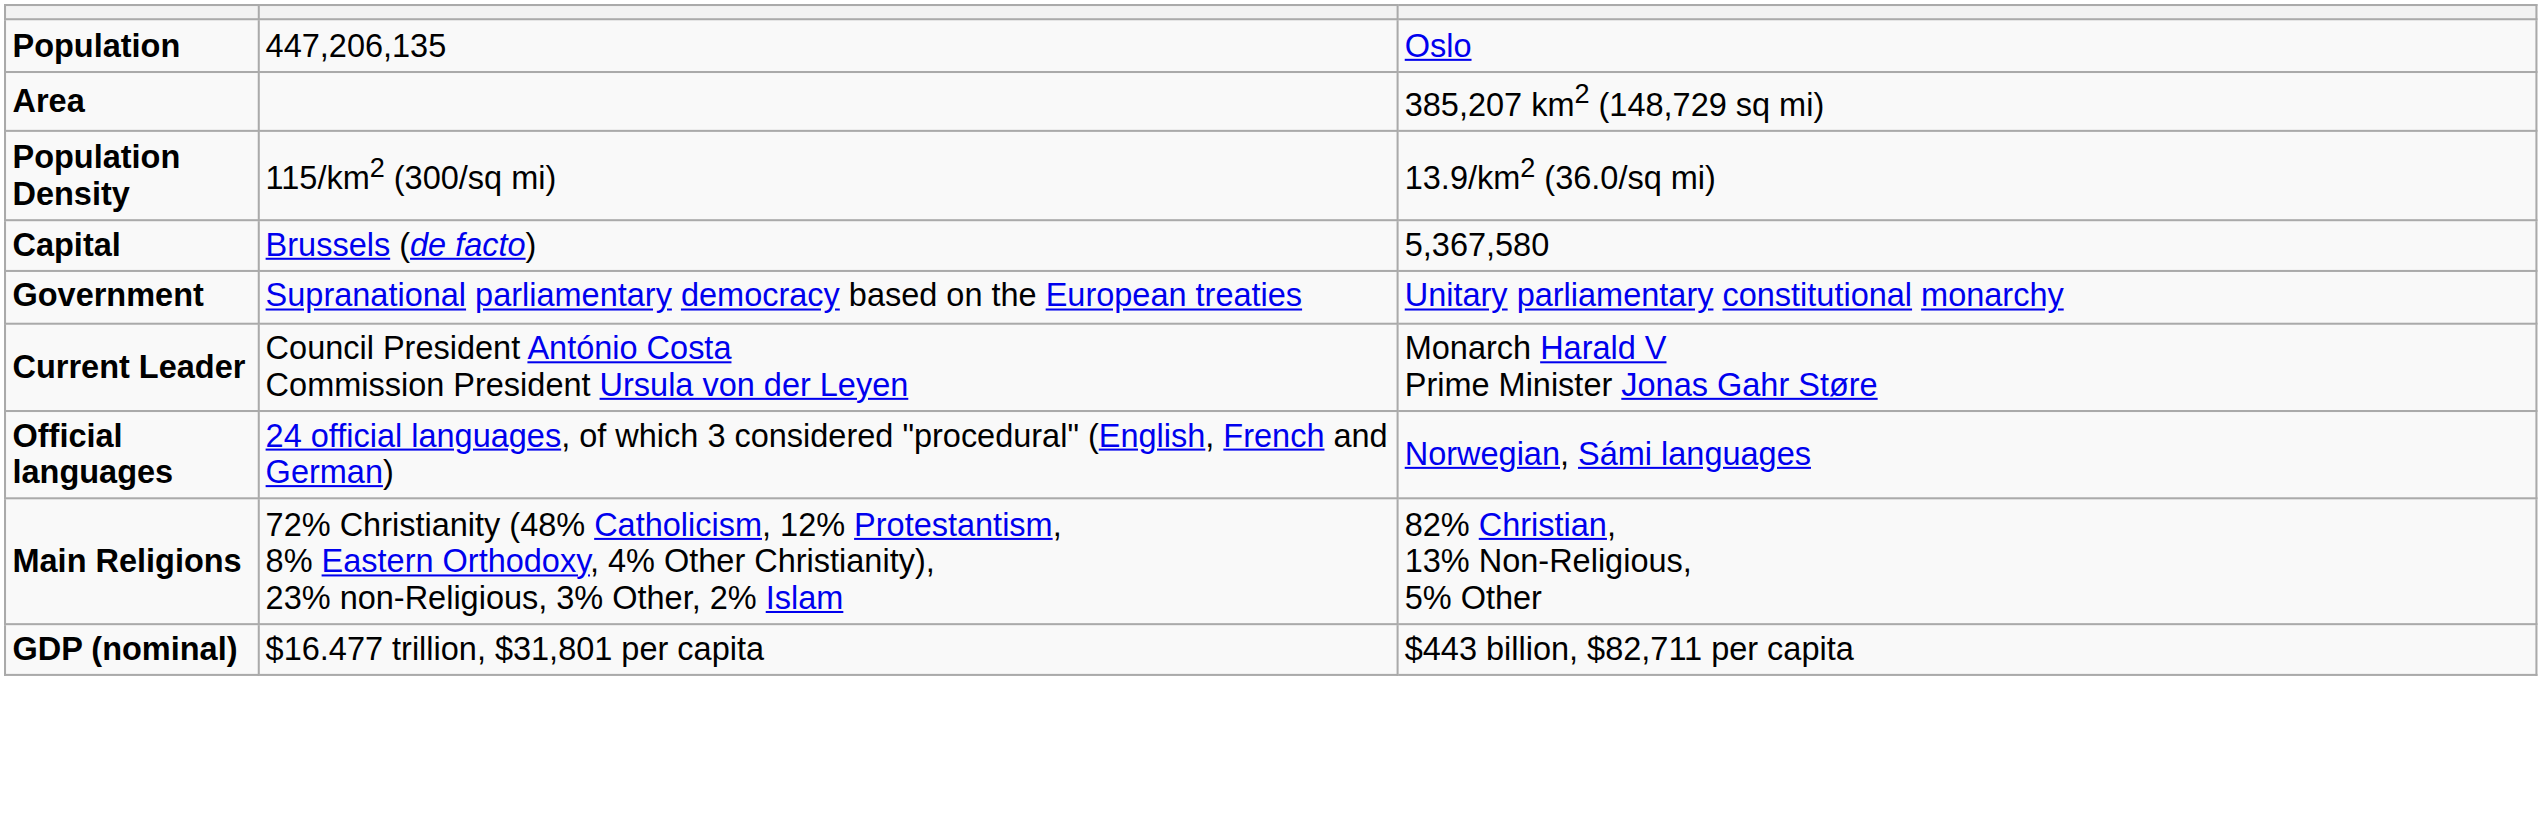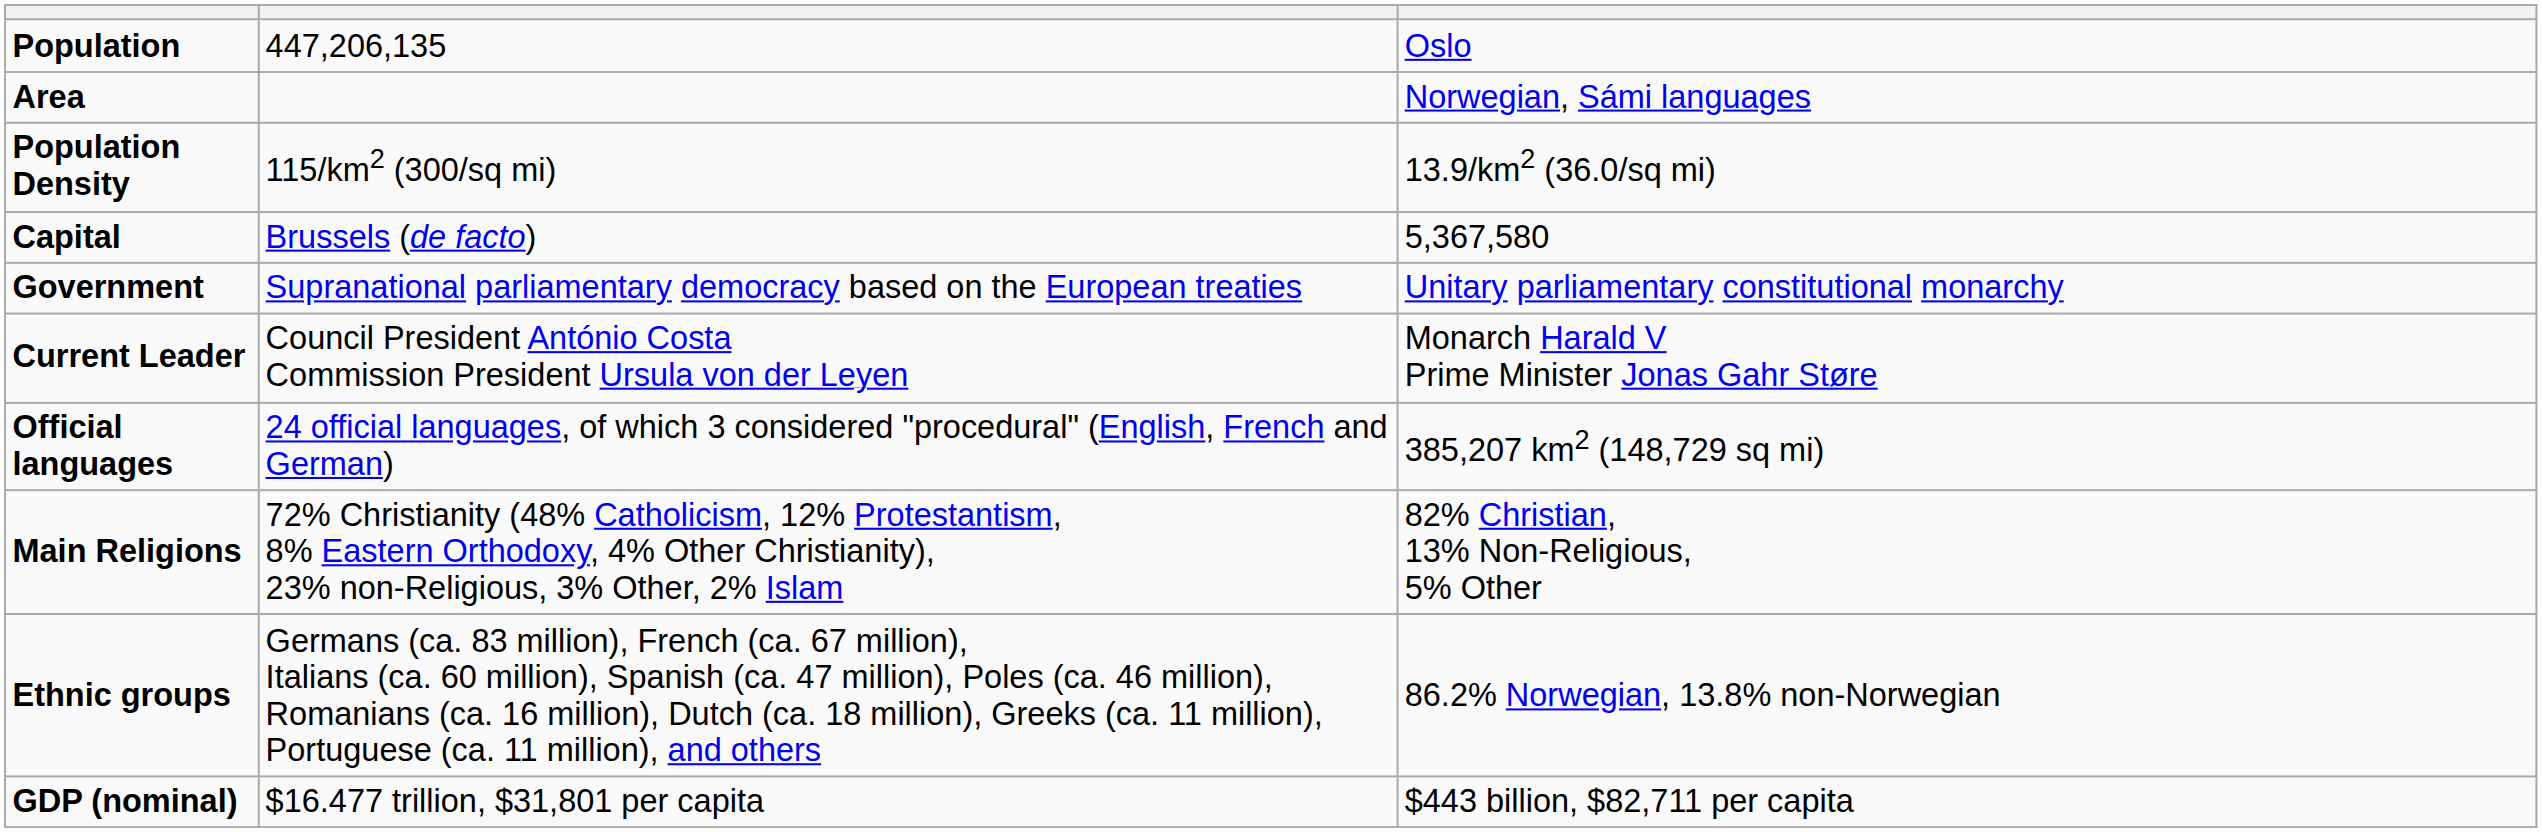Area | column 3: 385,207 km2 (148,729 sq mi) -> Norwegian, Sámi languages
Official languages | column 3: Norwegian, Sámi languages -> 385,207 km2 (148,729 sq mi)
+ row: Ethnic groups | Germans (ca. 83 million), French (ca. 67 million), Italians (ca. 60 million), Spanish (ca. 47 million), Poles (ca. 46 million), Romanians (ca. 16 million), Dutch (ca. 18 million), Greeks (ca. 11 million), Portuguese (ca. 11 million), and others | 86.2% Norwegian, 13.8% non-Norwegian
